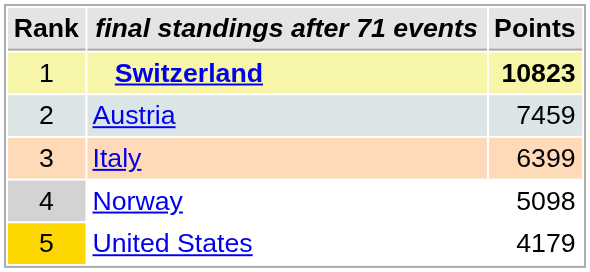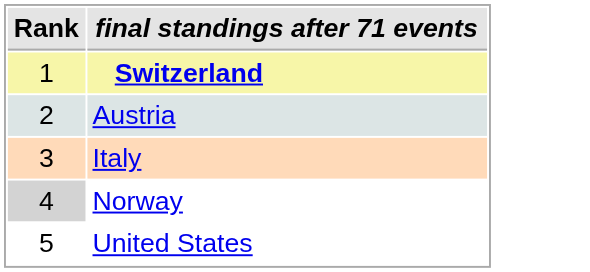- column: Points | 10823 | 7459 | 6399 | 5098 | 4179
United States | Rank: gold background -> no background
